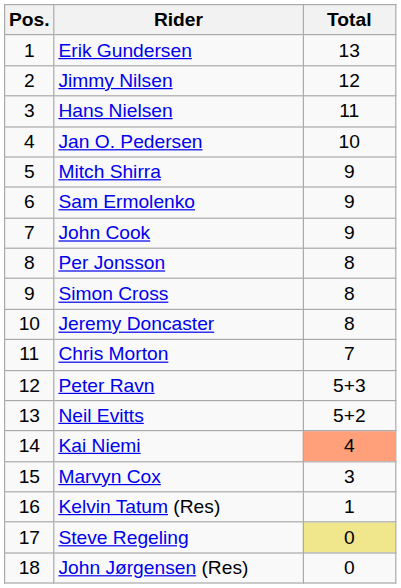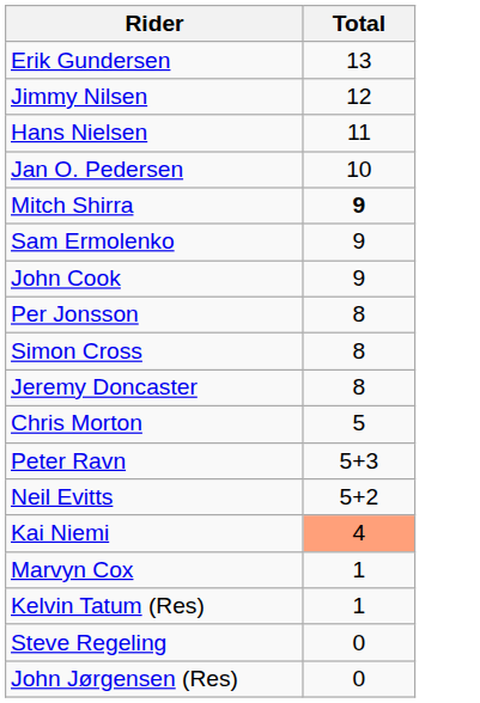- column: Pos. | 1 | 2 | 3 | 4 | 5 | 6 | 7 | 8 | 9 | 10 | 11 | 12 | 13 | 14 | 15 | 16 | 17 | 18
Mitch Shirra | Total: normal -> bold
Chris Morton | Total: 7 -> 5
Marvyn Cox | Total: 3 -> 1
Steve Regeling | Total: khaki background -> no background
